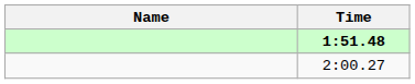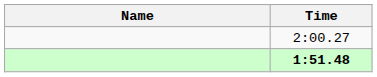rows swapped: 1:51.48 <-> 2:00.27
